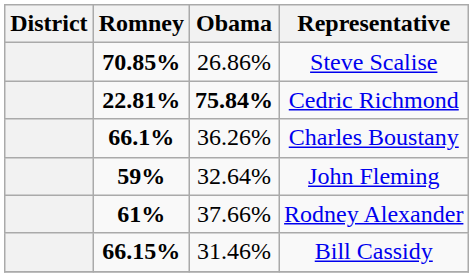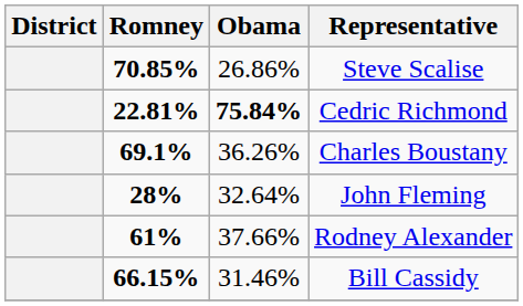Charles Boustany | Romney: 66.1% -> 69.1%
John Fleming | Romney: 59% -> 28%
